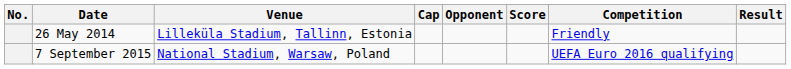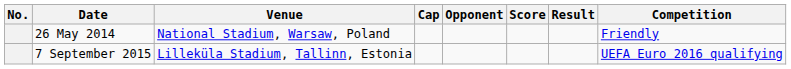columns swapped: Result <-> Competition
26 May 2014 | Venue: Lilleküla Stadium, Tallinn, Estonia -> National Stadium, Warsaw, Poland
7 September 2015 | Venue: National Stadium, Warsaw, Poland -> Lilleküla Stadium, Tallinn, Estonia
